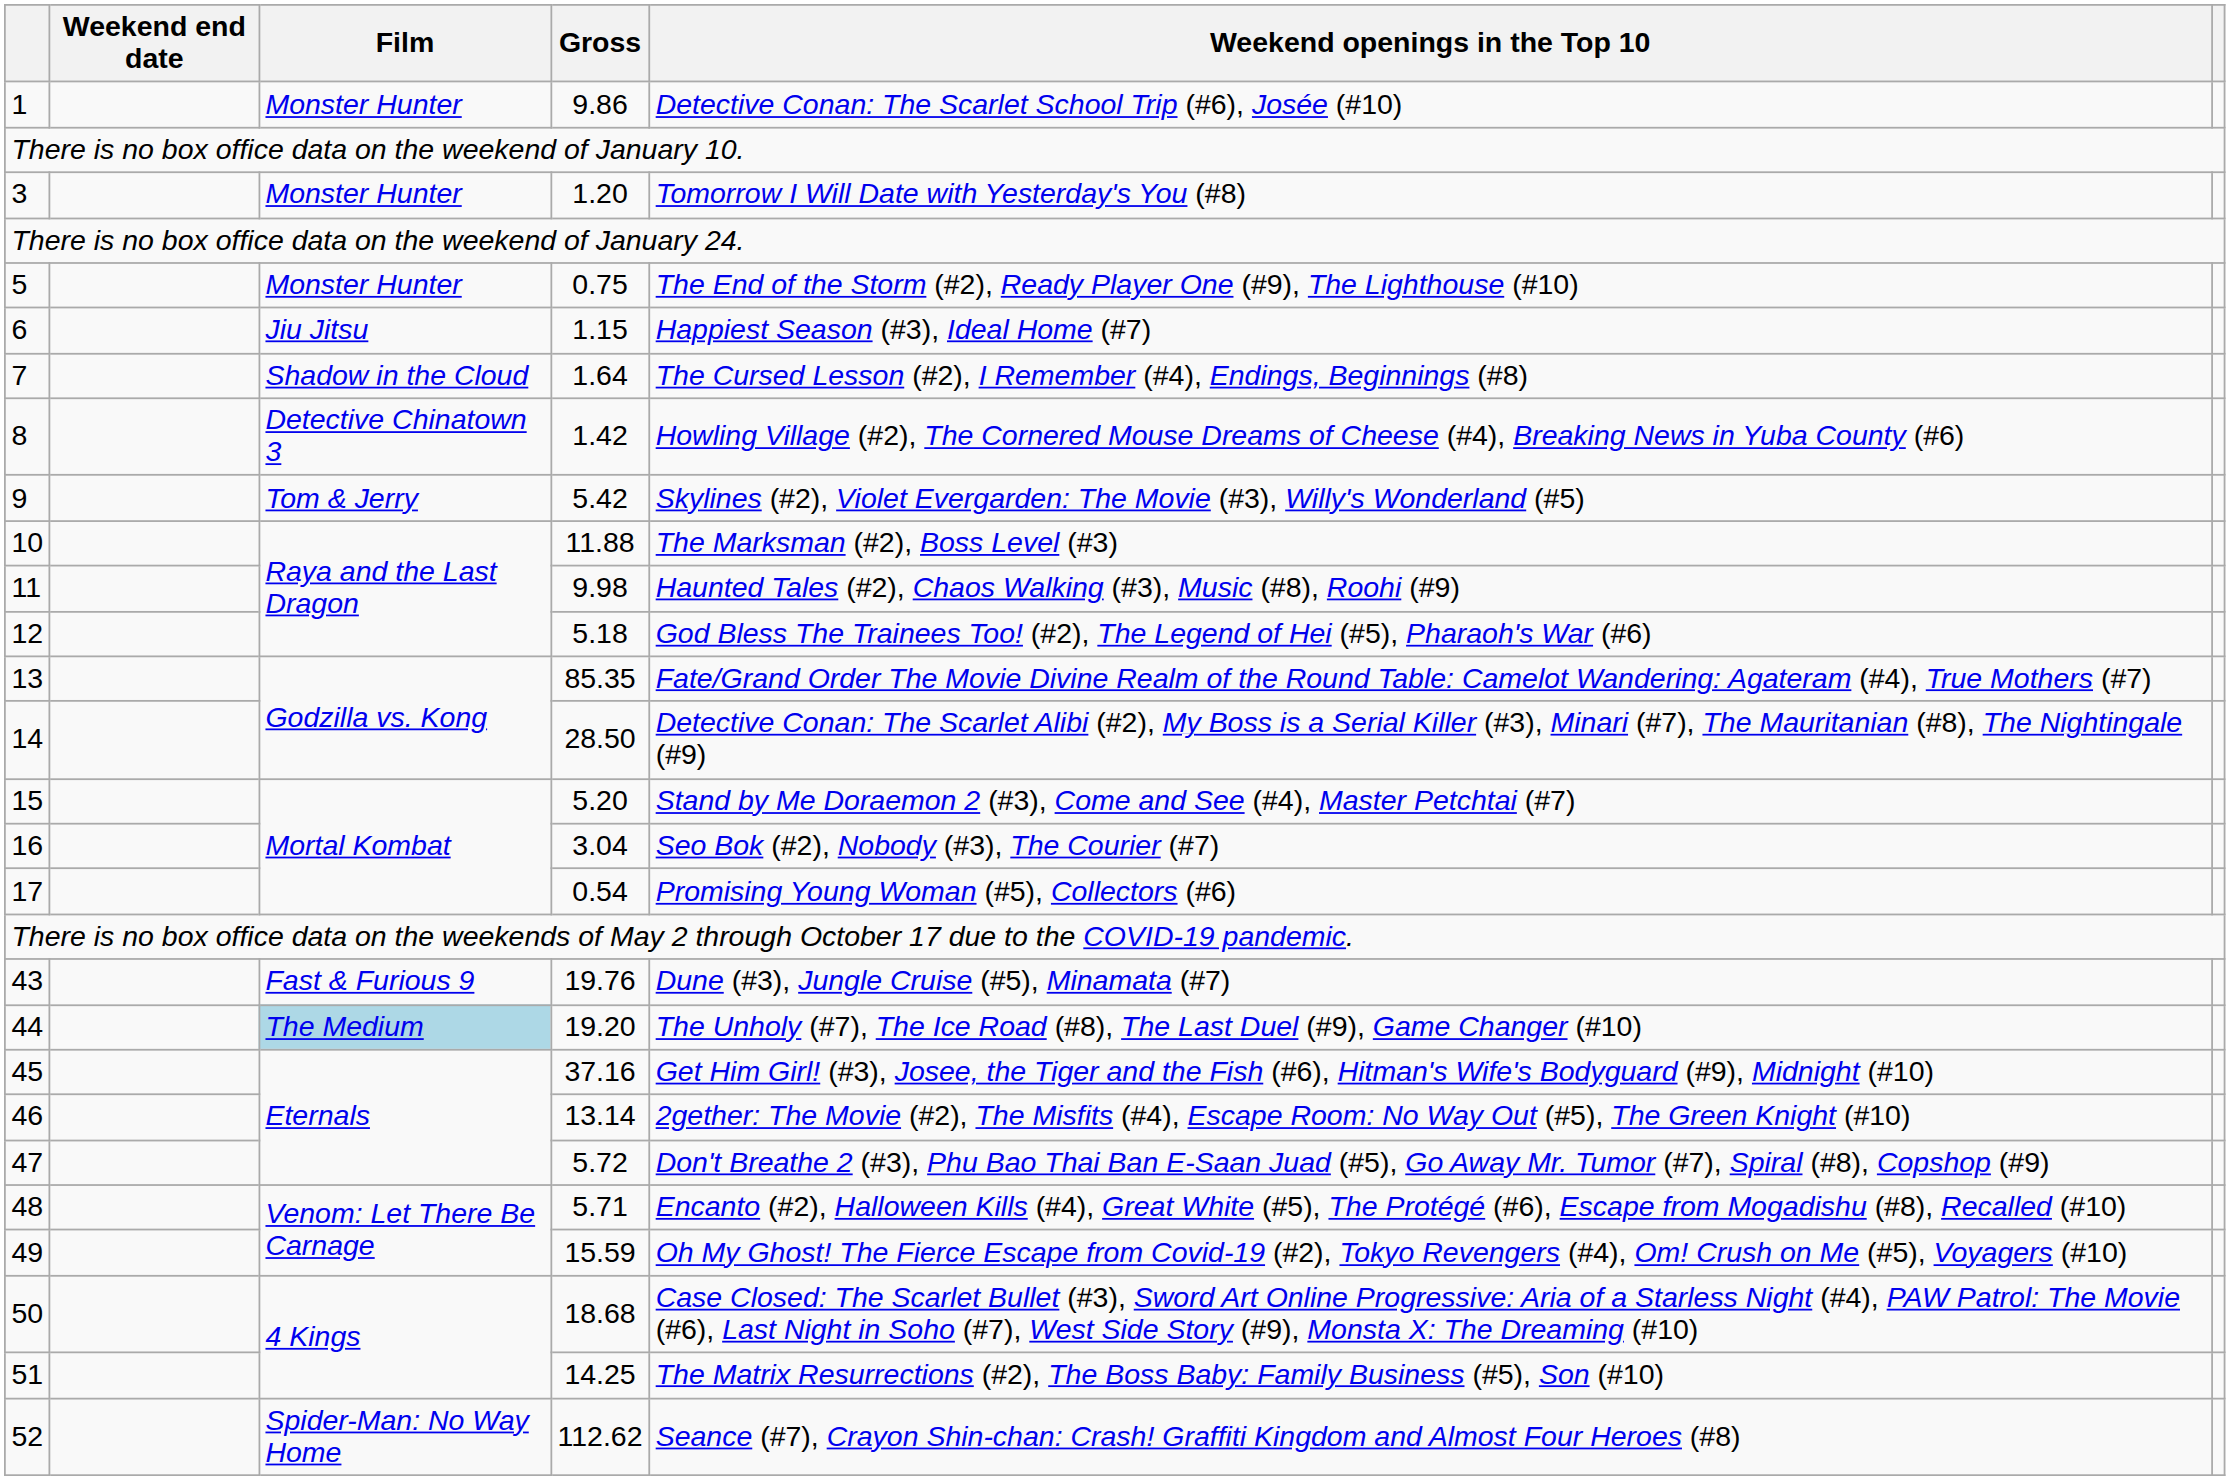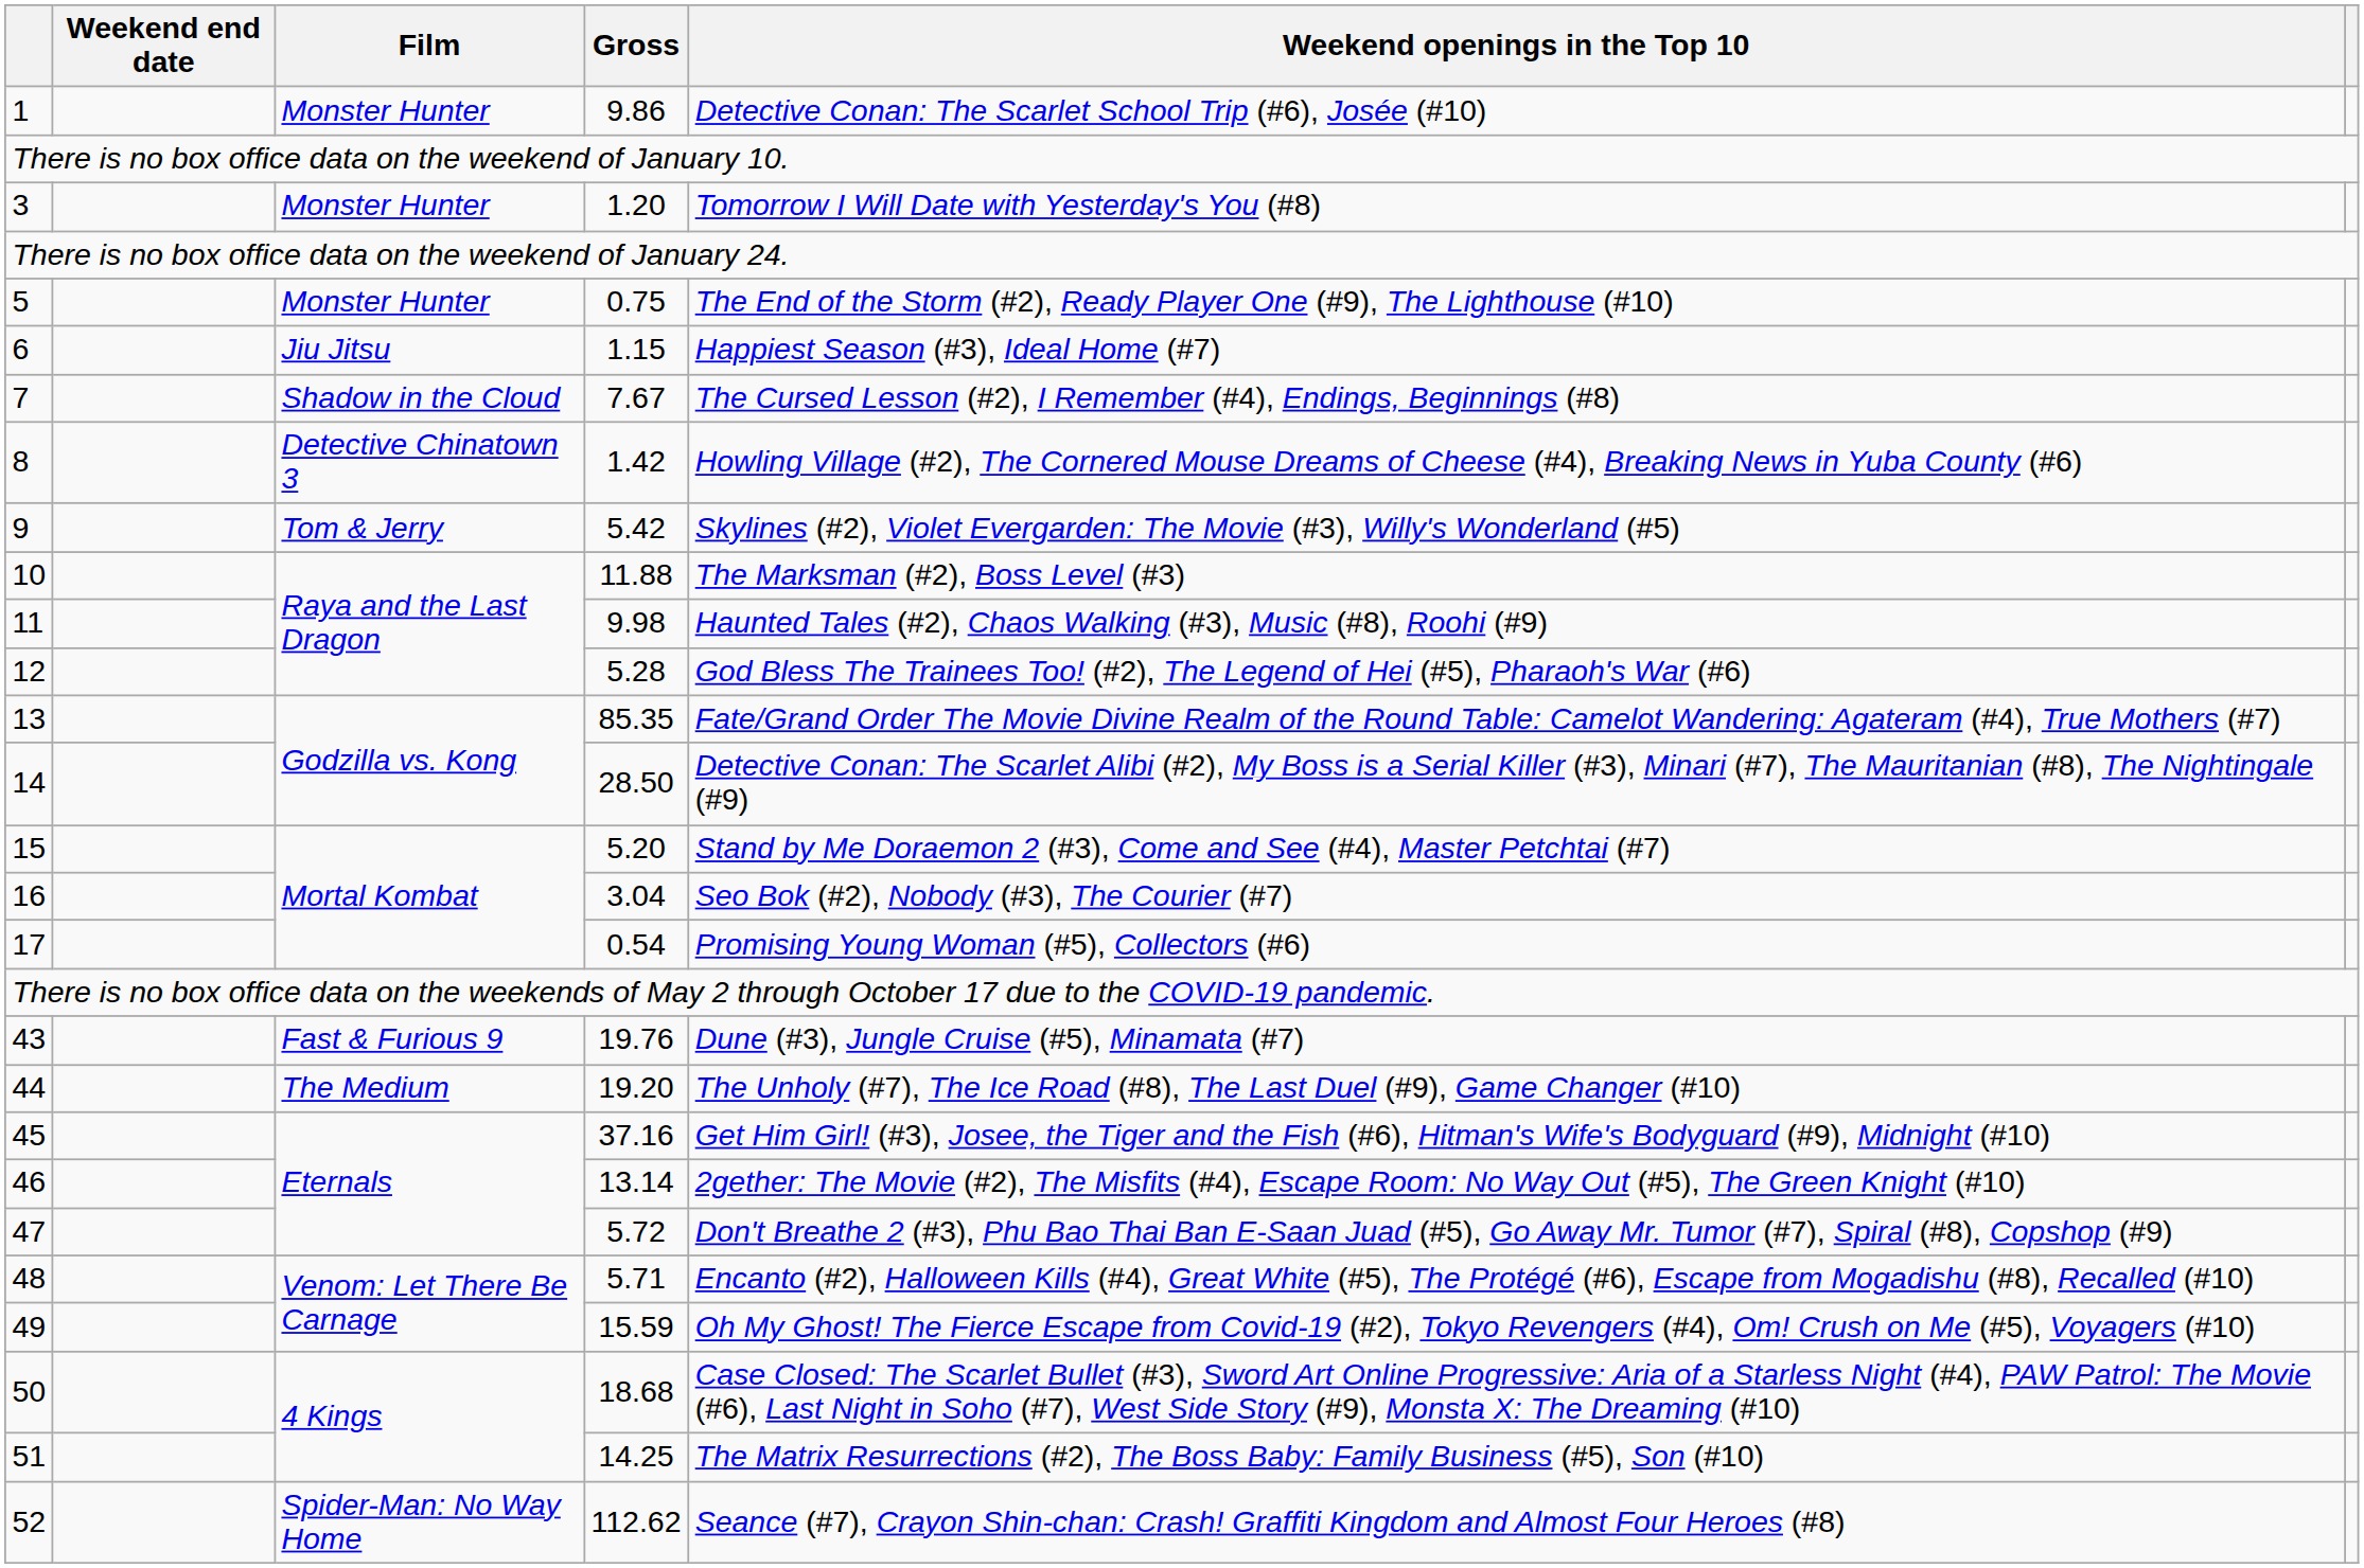7 | Gross: 1.64 -> 7.67
12 | Gross: 5.18 -> 5.28
44 | Film: lightblue background -> no background
